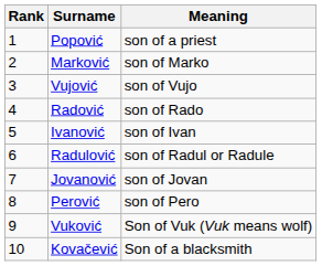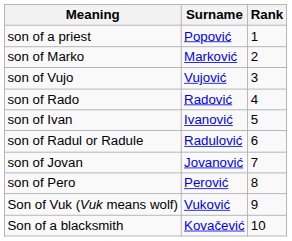columns swapped: Rank <-> Meaning
